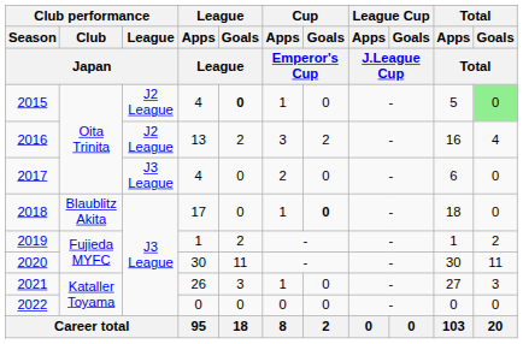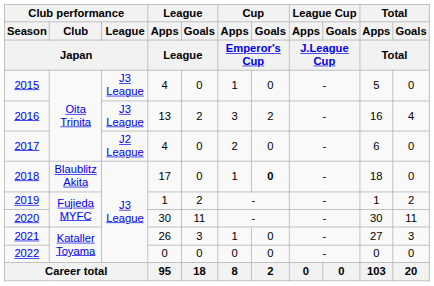2015 | Club performance / League / Japan: J2 League -> J3 League
2015 | League / Goals / League: bold -> normal
2015 | Total / Goals / Total: lightgreen background -> no background
2016 | Club performance / League / Japan: J2 League -> J3 League
2017 | Club performance / League / Japan: J3 League -> J2 League
